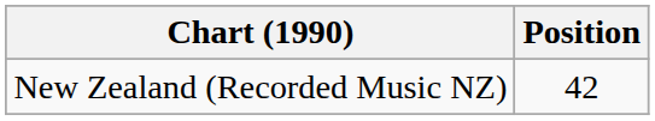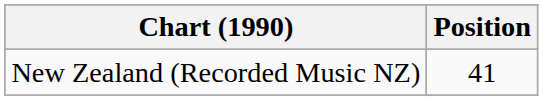New Zealand (Recorded Music NZ) | Position: 42 -> 41
